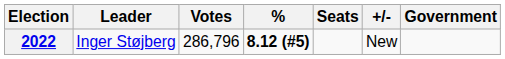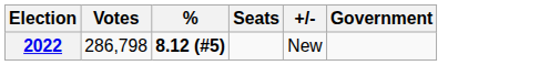- column: Leader | Inger Støjberg
2022 | Votes: 286,796 -> 286,798
